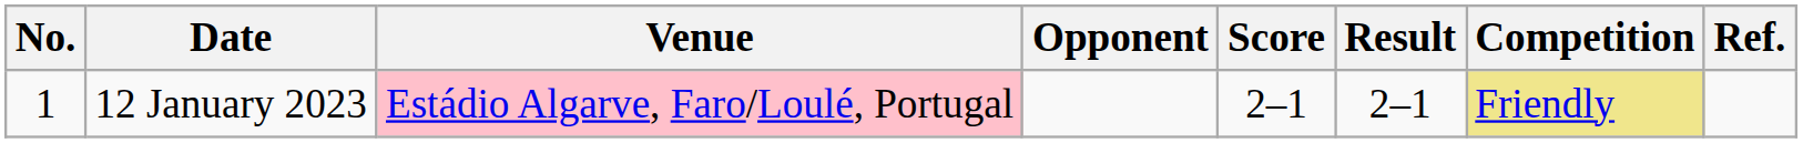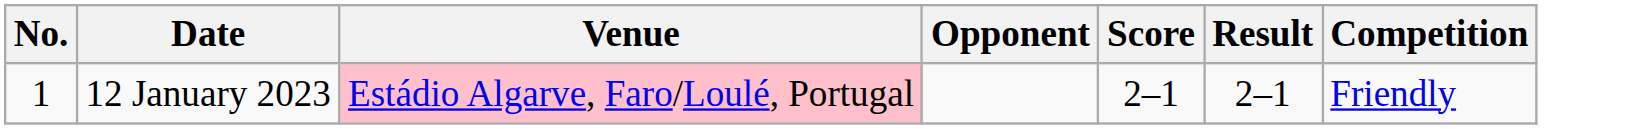- column: Ref.
12 January 2023 | Competition: khaki background -> no background
